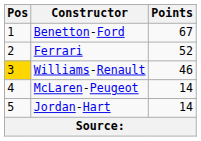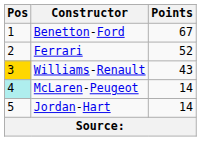Williams-Renault | Points: 46 -> 43
McLaren-Peugeot | Pos: no background -> paleturquoise background
